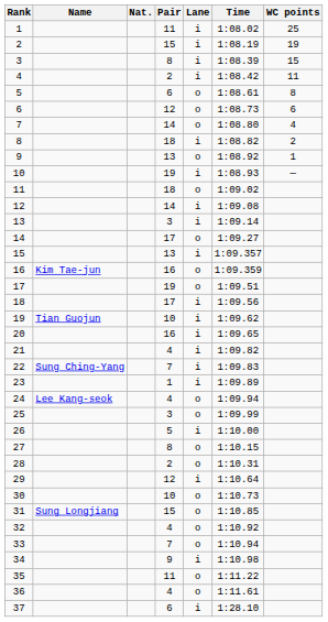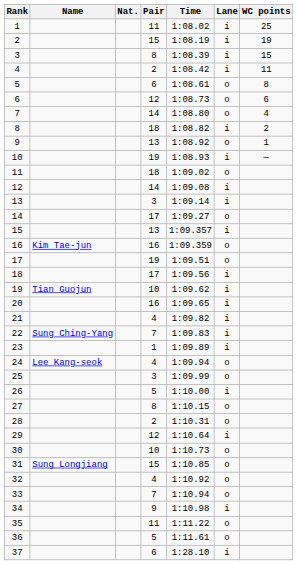columns swapped: Lane <-> Time
36 | Pair: 4 -> 5
